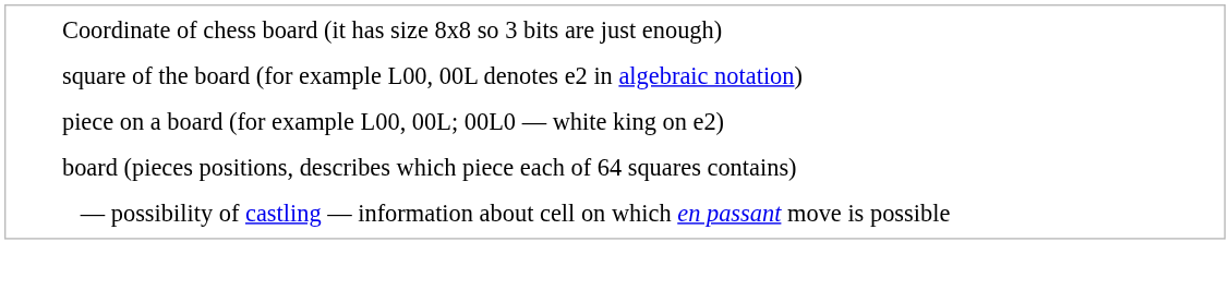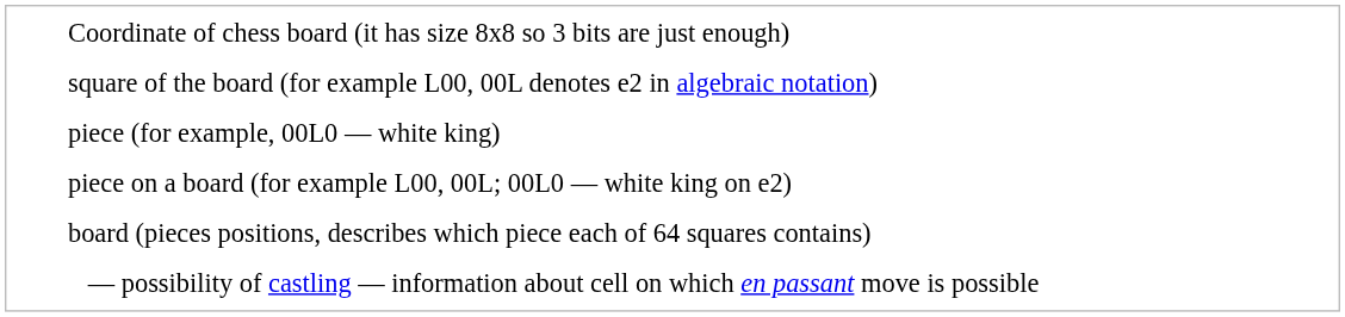+ row: piece (for example, 00L0 — white king)
